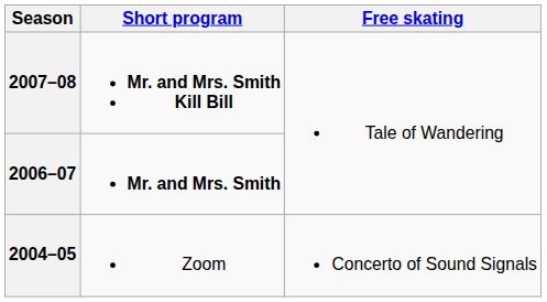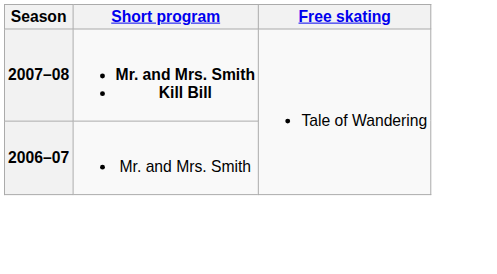2006–07 | Short program: bold -> normal
- row: 2004–05 | Zoom | Concerto of Sound Signals
